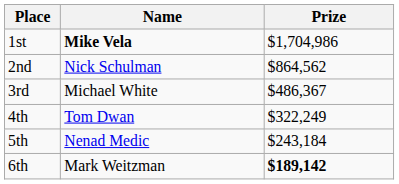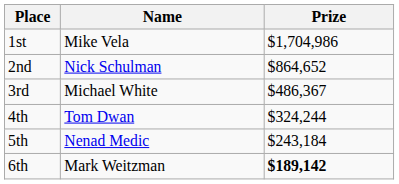1st | Name: bold -> normal
2nd | Prize: $864,562 -> $864,652
4th | Prize: $322,249 -> $324,244
